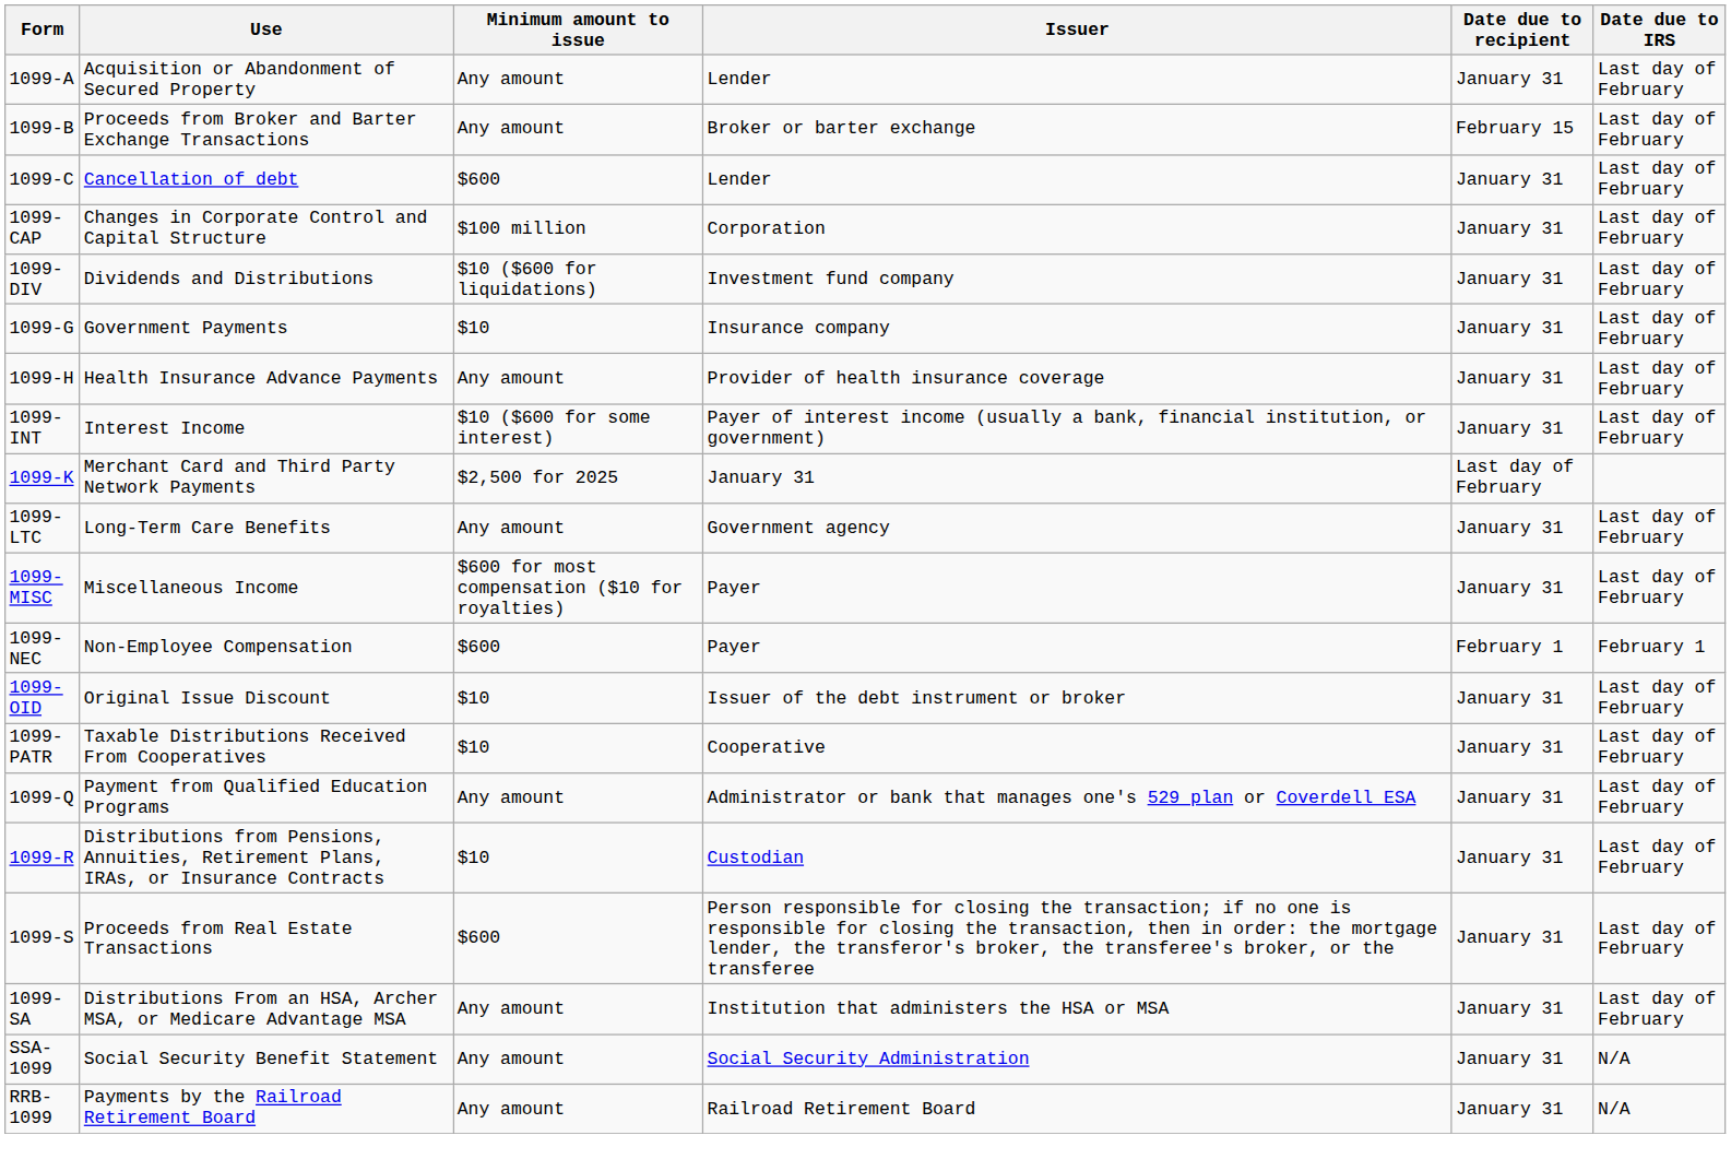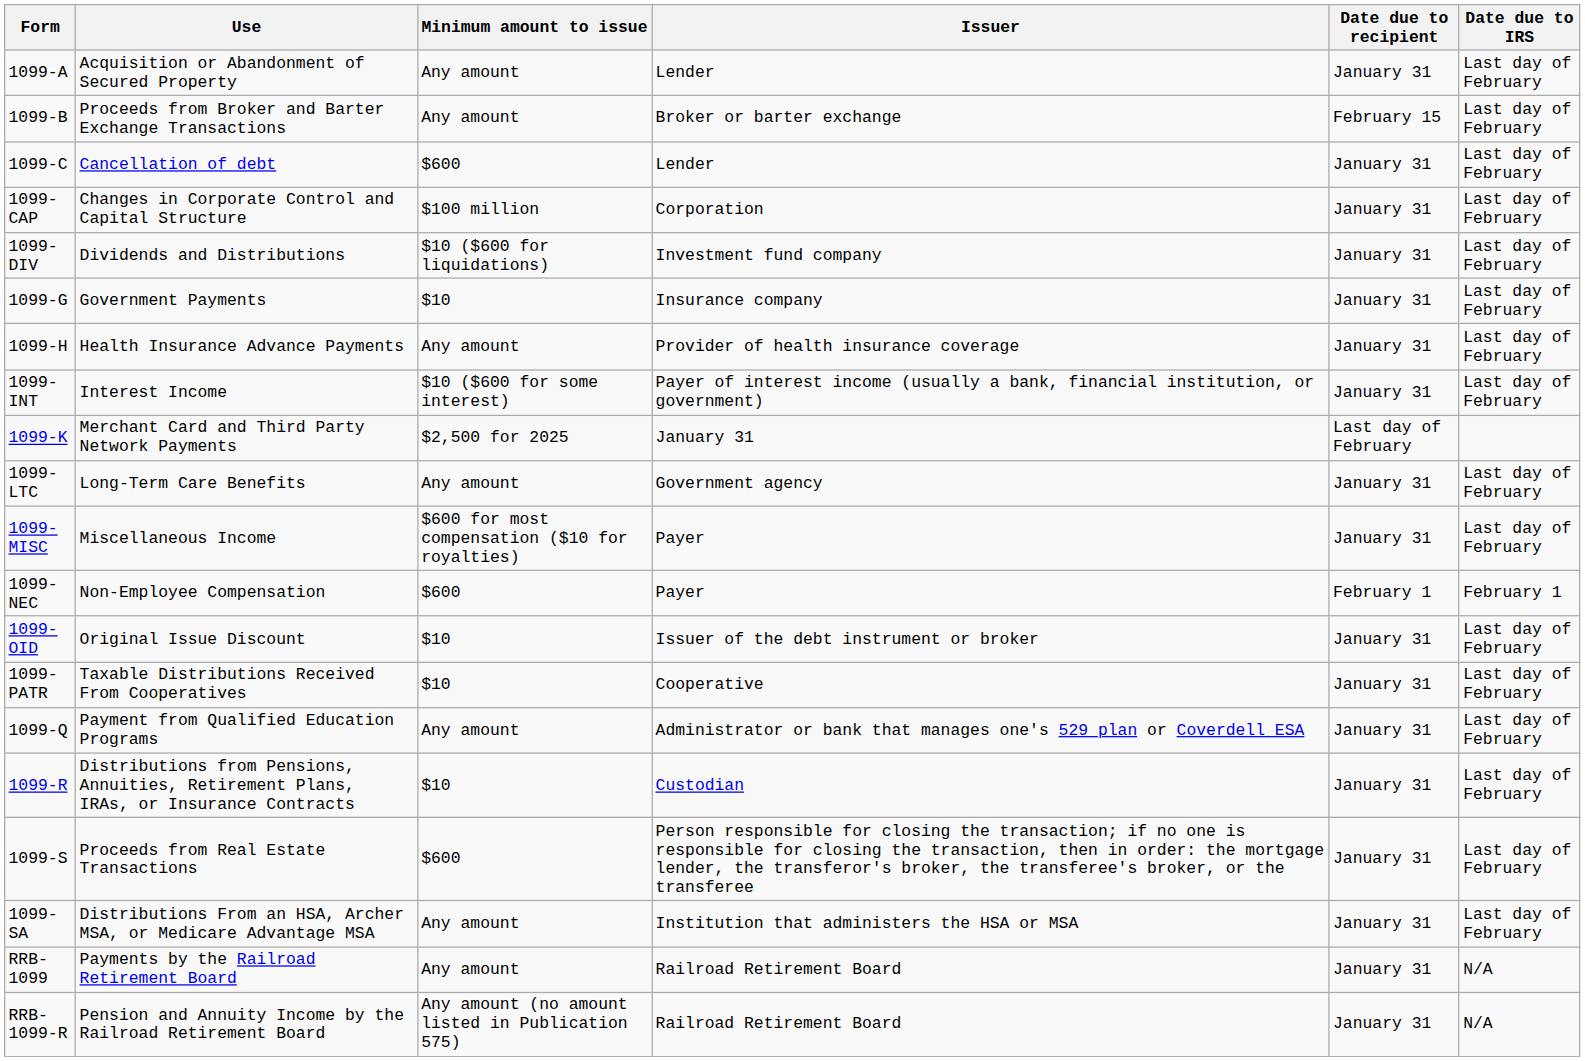- row: SSA-1099 | Social Security Benefit Statement | Any amount | Social Security Administration | January 31 | N/A
+ row: RRB-1099-R | Pension and Annuity Income by the Railroad Retirement Board | Any amount (no amount listed in Publication 575) | Railroad Retirement Board | January 31 | N/A
